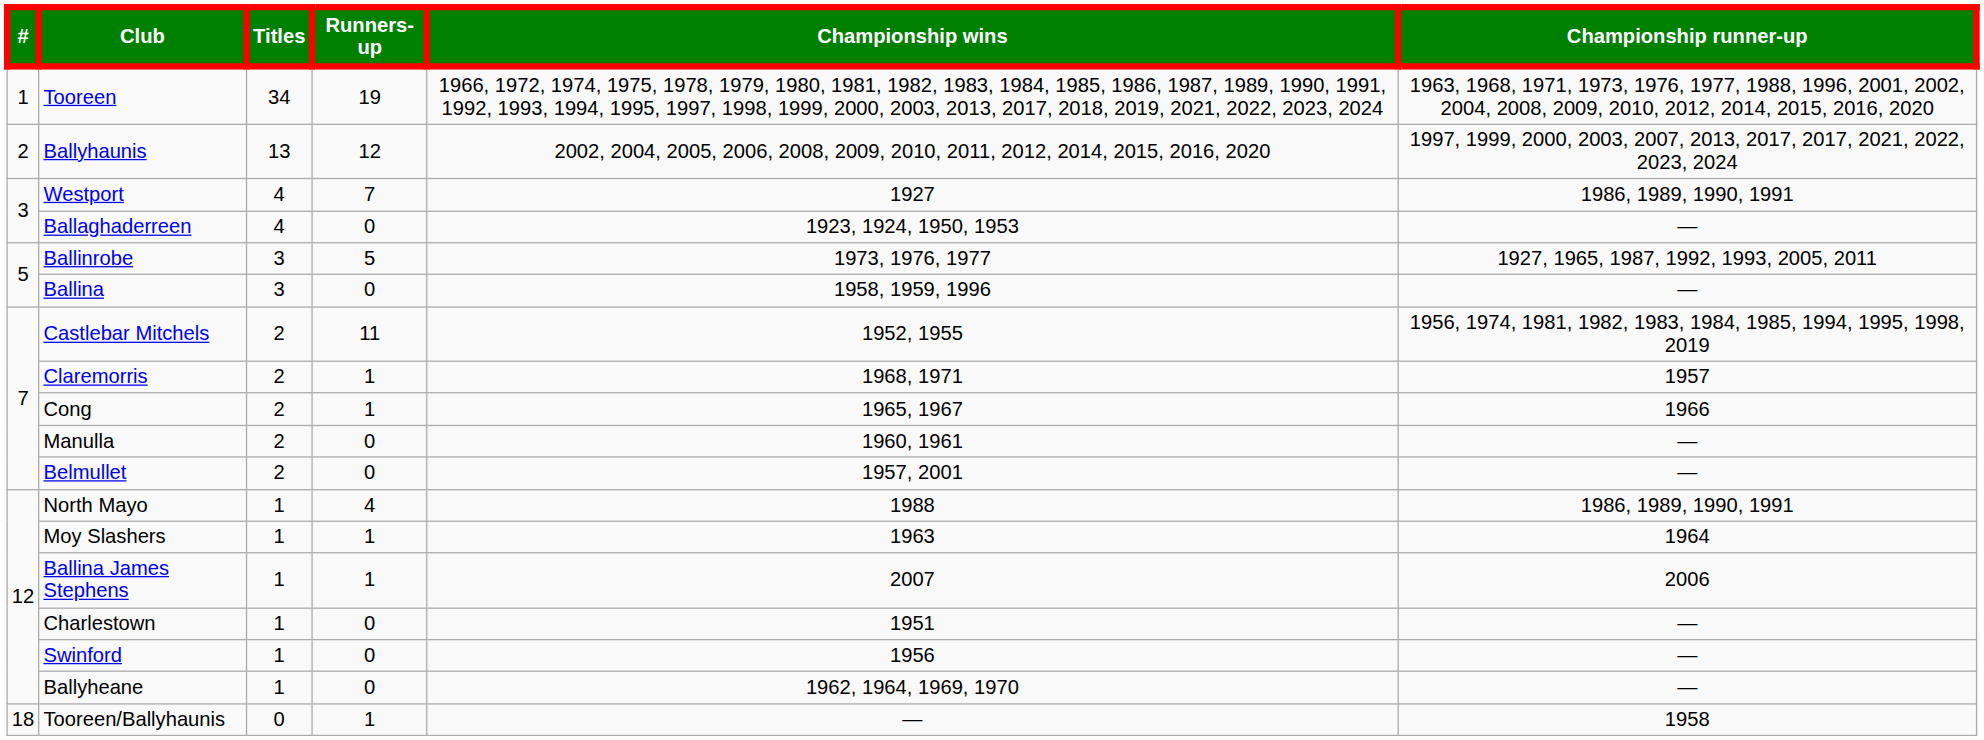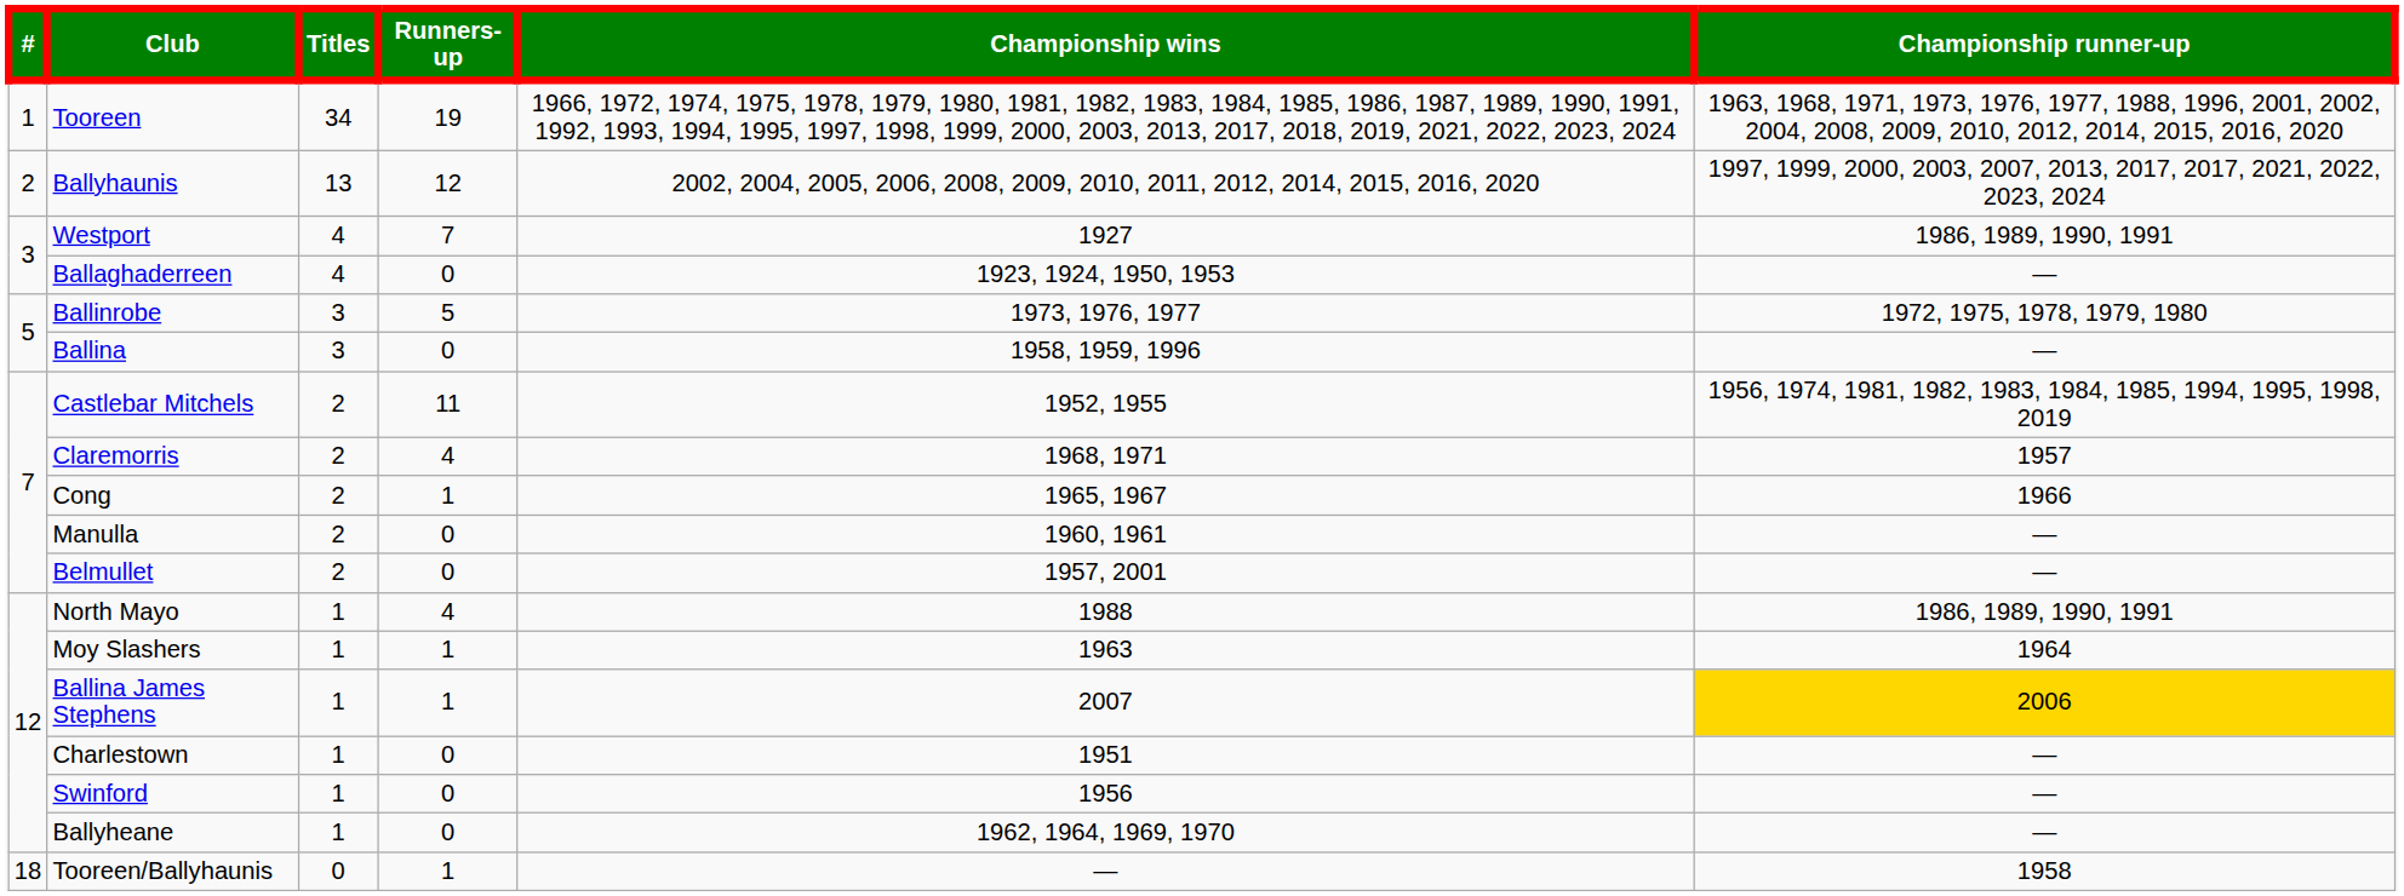Ballinrobe | Championship runner-up: 1927, 1965, 1987, 1992, 1993, 2005, 2011 -> 1972, 1975, 1978, 1979, 1980
Claremorris | Runners-up: 1 -> 4
Ballina James Stephens | Championship runner-up: no background -> gold background
